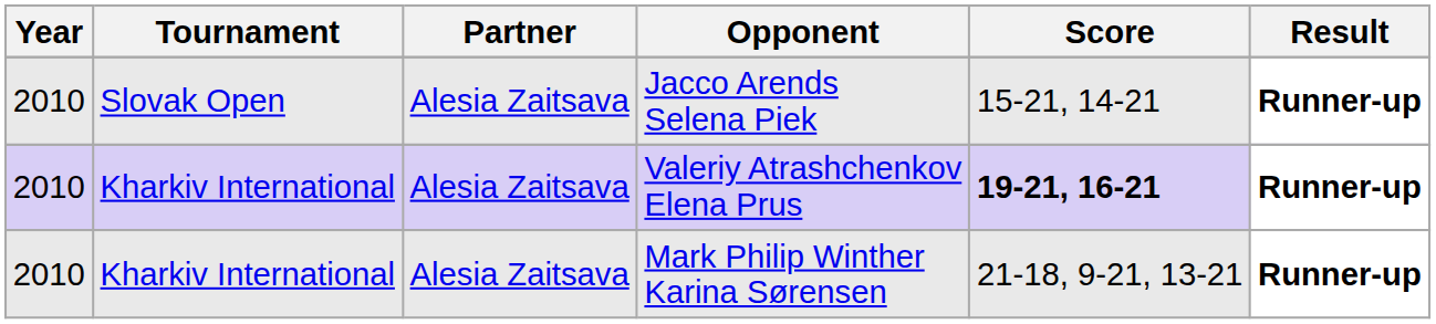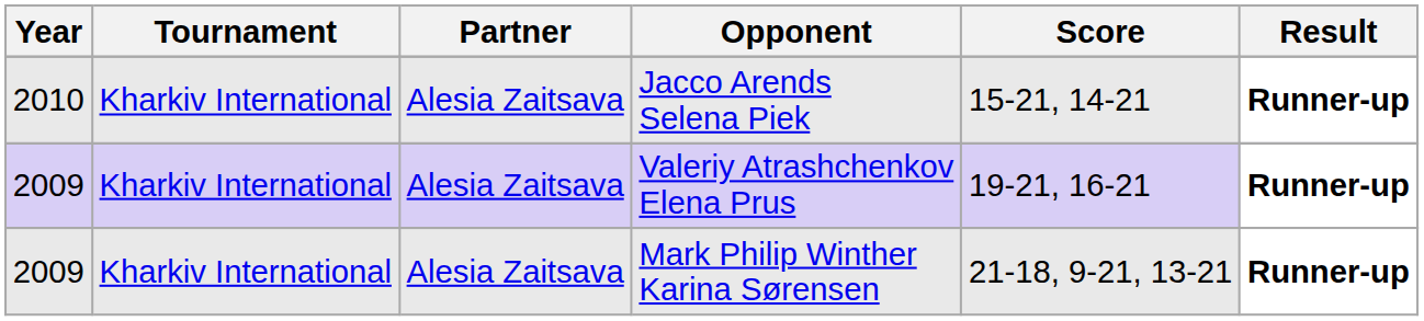Jacco Arends Selena Piek | Tournament: Slovak Open -> Kharkiv International
Valeriy Atrashchenkov Elena Prus | Year: 2010 -> 2009
Valeriy Atrashchenkov Elena Prus | Score: bold -> normal
Mark Philip Winther Karina Sørensen | Year: 2010 -> 2009
